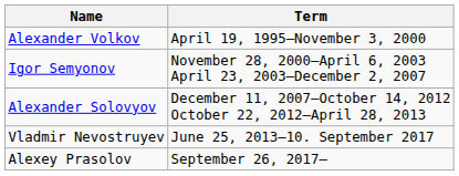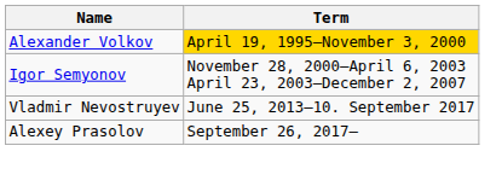Alexander Volkov | Term: no background -> gold background
- row: Alexander Solovyov | December 11, 2007–October 14, 2012 October 22, 2012–April 28, 2013
